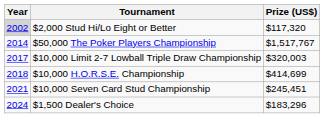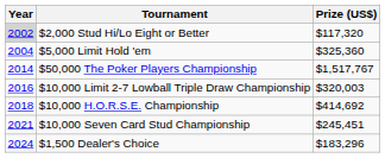+ row: 2004 | $5,000 Limit Hold 'em | $325,360
$10,000 Limit 2-7 Lowball Triple Draw Championship | Year: 2017 -> 2016
$10,000 H.O.R.S.E. Championship | Prize (US$): $414,699 -> $414,692
